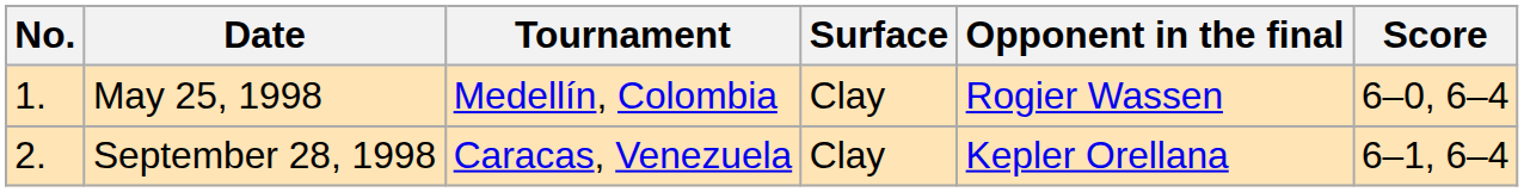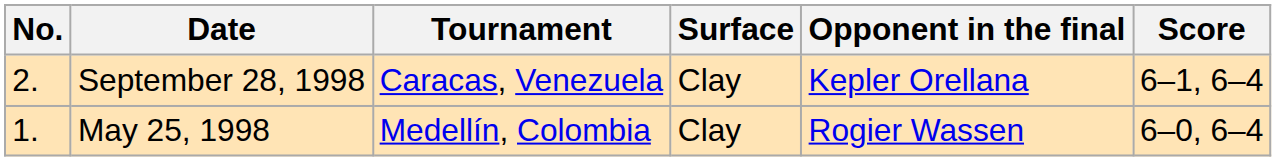rows swapped: May 25, 1998 <-> September 28, 1998
